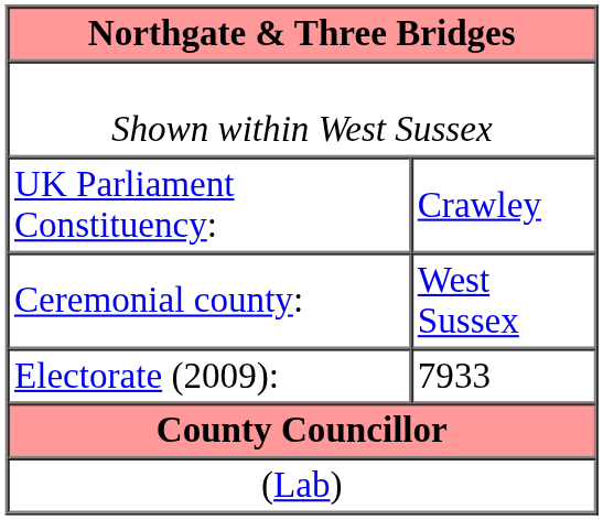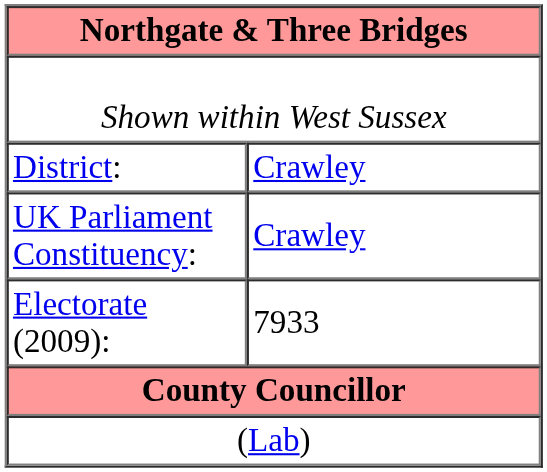+ row: District: | Crawley
- row: Ceremonial county: | West Sussex
